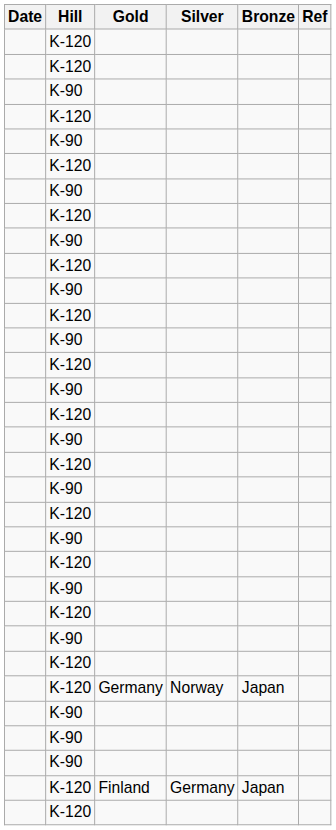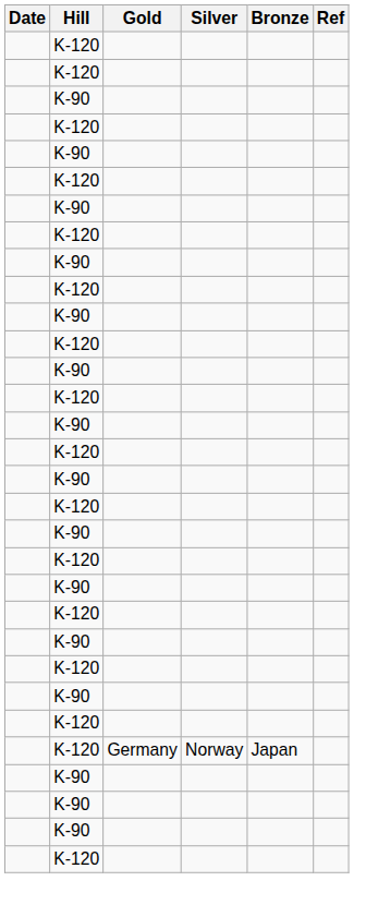- row: K-120 | Finland | Germany | Japan
